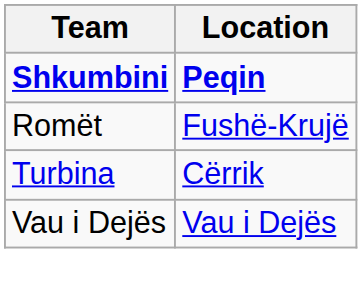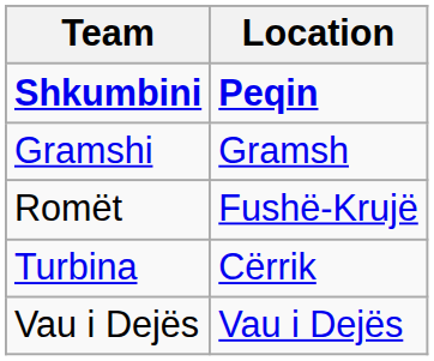+ row: Gramshi | Gramsh
